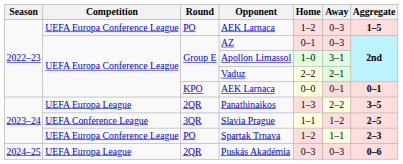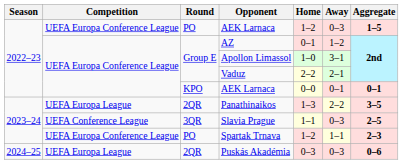AZ | Away: 0–3 -> 1–2
Slavia Prague | Away: 1–2 -> 0–3
